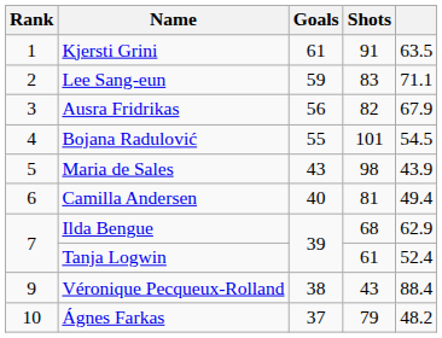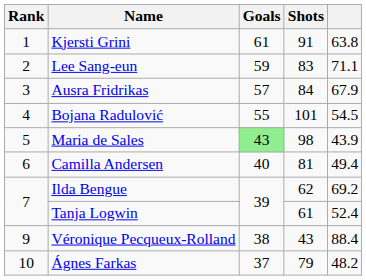Kjersti Grini | column 5: 63.5 -> 63.8
Ausra Fridrikas | Goals: 56 -> 57
Ausra Fridrikas | Shots: 82 -> 84
Maria de Sales | Goals: no background -> lightgreen background
Ilda Bengue | Shots: 68 -> 62
Ilda Bengue | column 5: 62.9 -> 69.2
